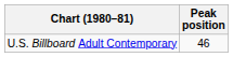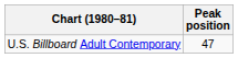U.S. Billboard Adult Contemporary | Peak position: 46 -> 47
